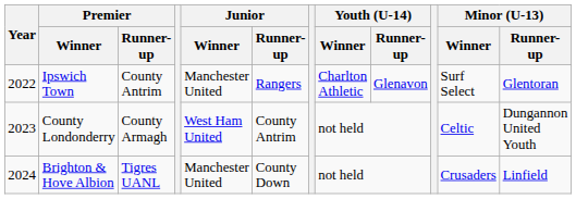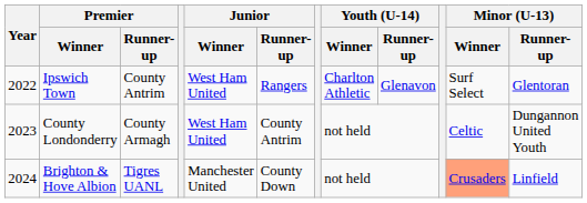Ipswich Town | Junior / Winner: Manchester United -> West Ham United
Brighton & Hove Albion | Minor (U-13) / Winner: no background -> lightsalmon background
